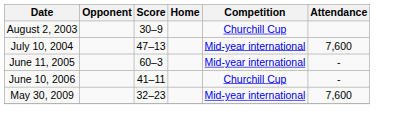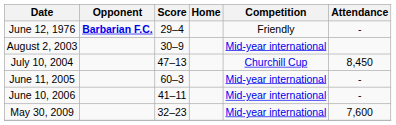+ row: June 12, 1976 | Barbarian F.C. | 29–4 | Friendly | -
August 2, 2003 | Competition: Churchill Cup -> Mid-year international
July 10, 2004 | Competition: Mid-year international -> Churchill Cup
July 10, 2004 | Attendance: 7,600 -> 8,450
June 10, 2006 | Competition: Churchill Cup -> Mid-year international
